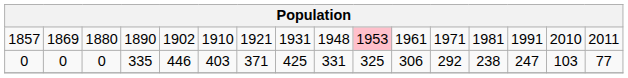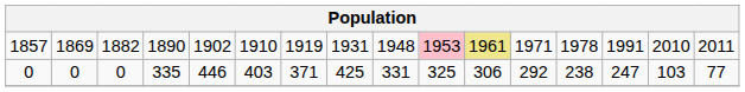1857 | column 3: 1880 -> 1882
1857 | column 7: 1921 -> 1919
1857 | column 11: no background -> khaki background
1857 | column 13: 1981 -> 1978
